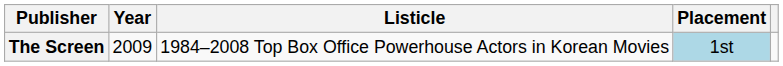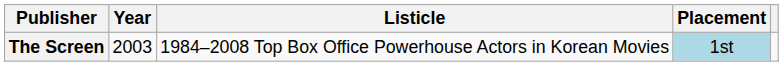The Screen | Year: 2009 -> 2003
